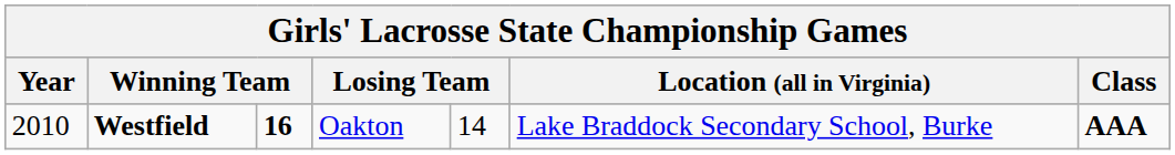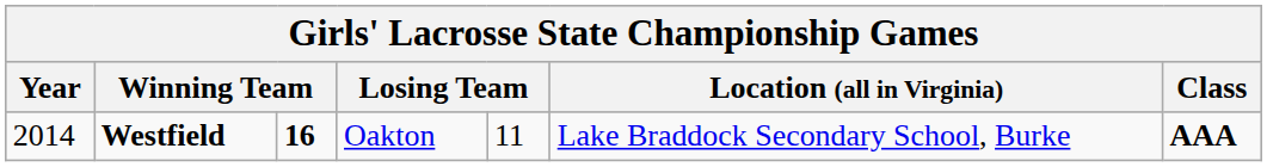Westfield | Year: 2010 -> 2014
Westfield | column 5: 14 -> 11
